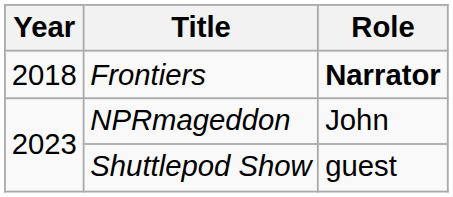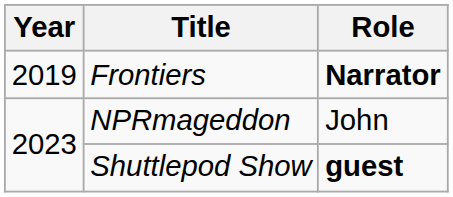Frontiers | Year: 2018 -> 2019
Shuttlepod Show | Role: normal -> bold
